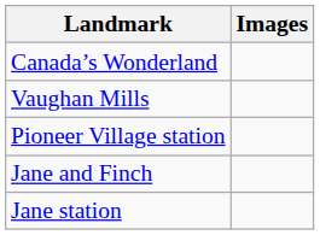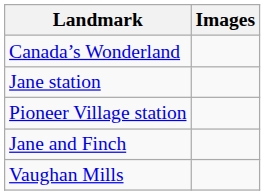rows swapped: Vaughan Mills <-> Jane station
